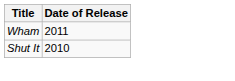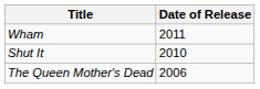+ row: The Queen Mother's Dead | 2006
